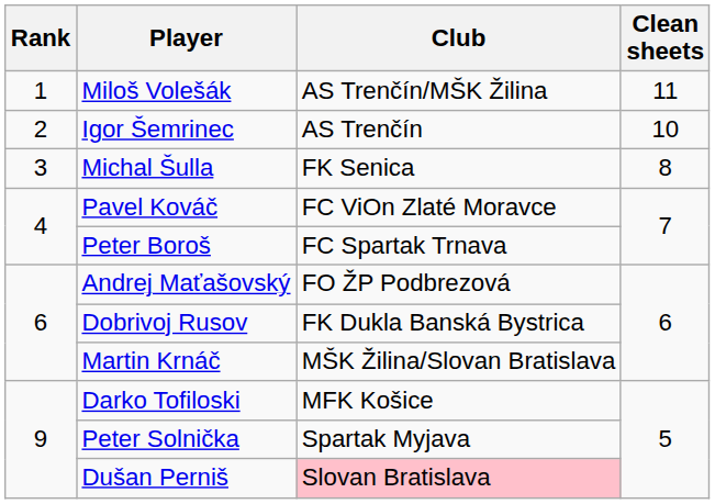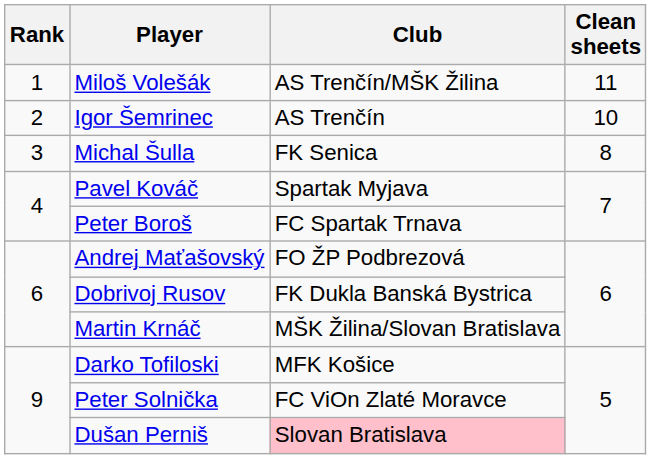Pavel Kováč | Club: FC ViOn Zlaté Moravce -> Spartak Myjava
Peter Solnička | Club: Spartak Myjava -> FC ViOn Zlaté Moravce
